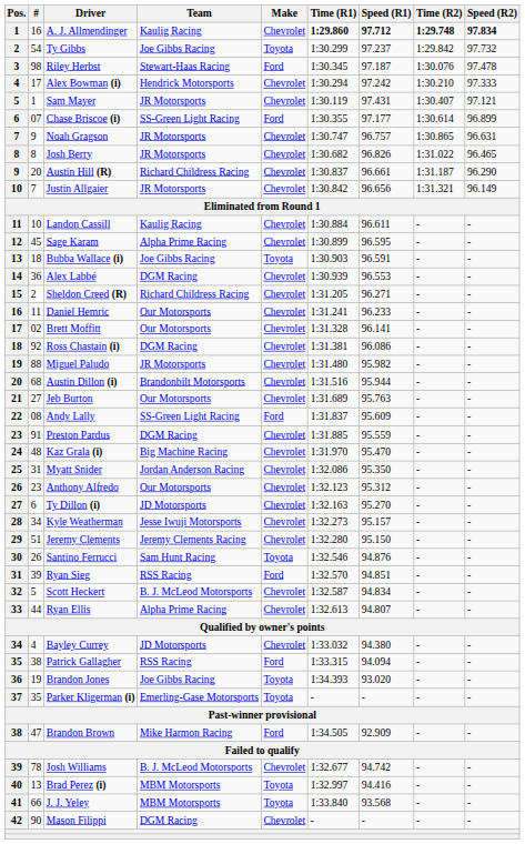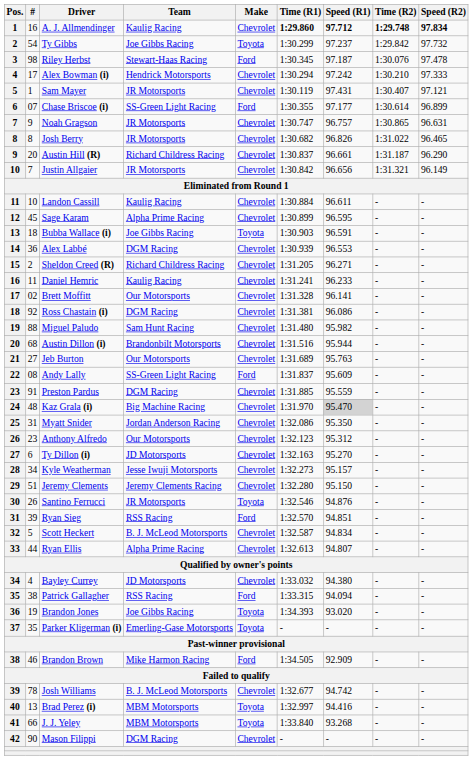Daniel Hemric | Team: Our Motorsports -> Kaulig Racing
Miguel Paludo | Team: JR Motorsports -> Sam Hunt Racing
Kaz Grala (i) | Speed (R1): no background -> lightgrey background
Santino Ferrucci | Team: Sam Hunt Racing -> JR Motorsports
Brandon Brown | #: 47 -> 46
J. J. Yeley | Speed (R1): 93.568 -> 93.268
